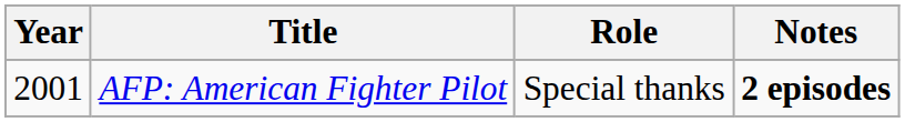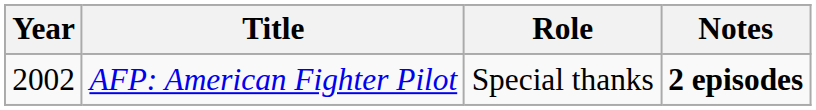AFP: American Fighter Pilot | Year: 2001 -> 2002
